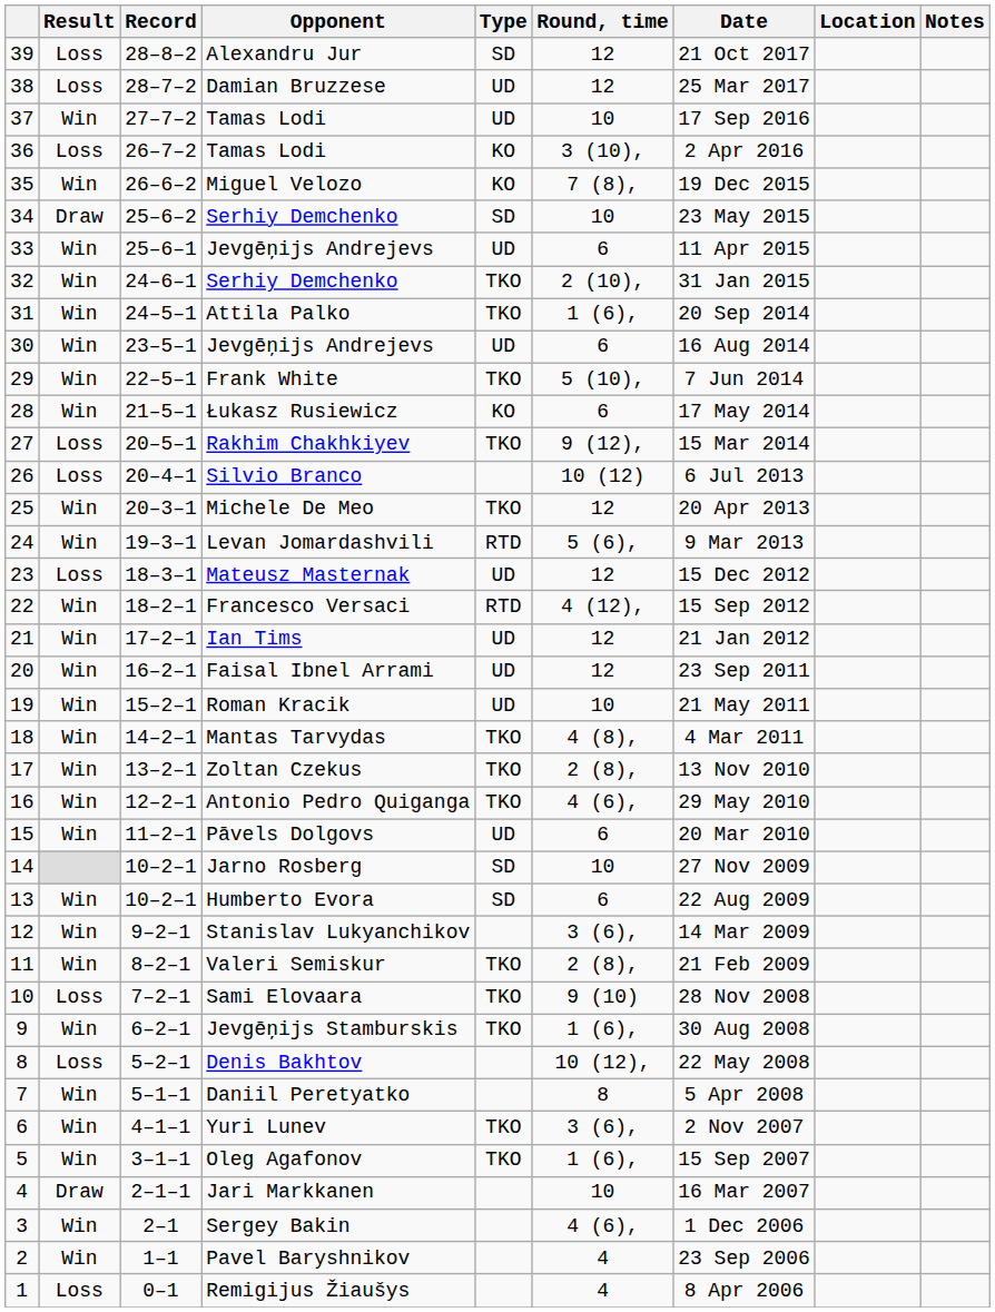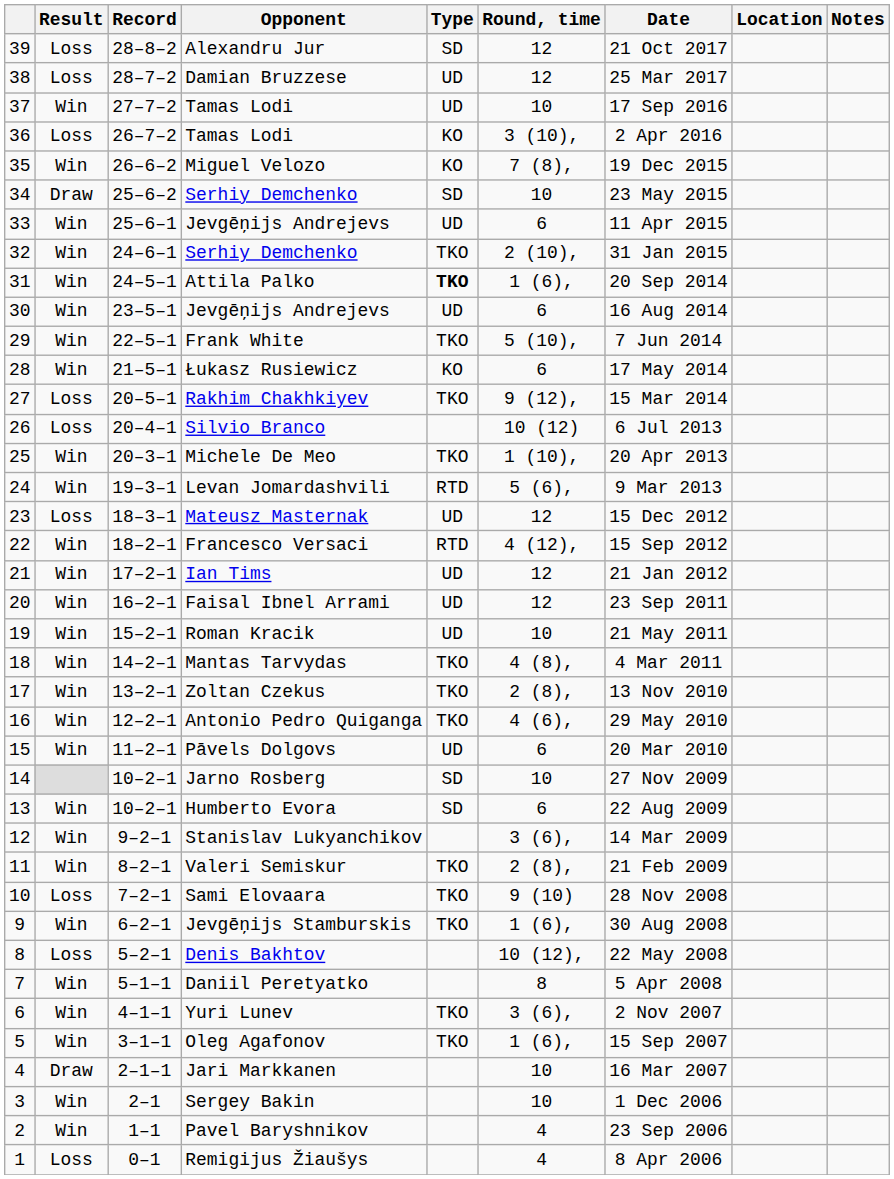Attila Palko | Type: normal -> bold
Michele De Meo | Round, time: 12 -> 1 (10),
Sergey Bakin | Round, time: 4 (6), -> 10
